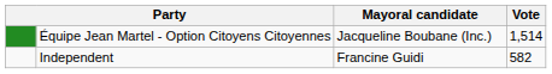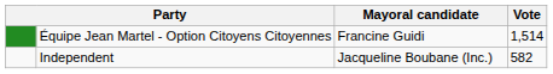Équipe Jean Martel - Option Citoyens Citoyennes | Mayoral candidate: Jacqueline Boubane (Inc.) -> Francine Guidi
Independent | Mayoral candidate: Francine Guidi -> Jacqueline Boubane (Inc.)
